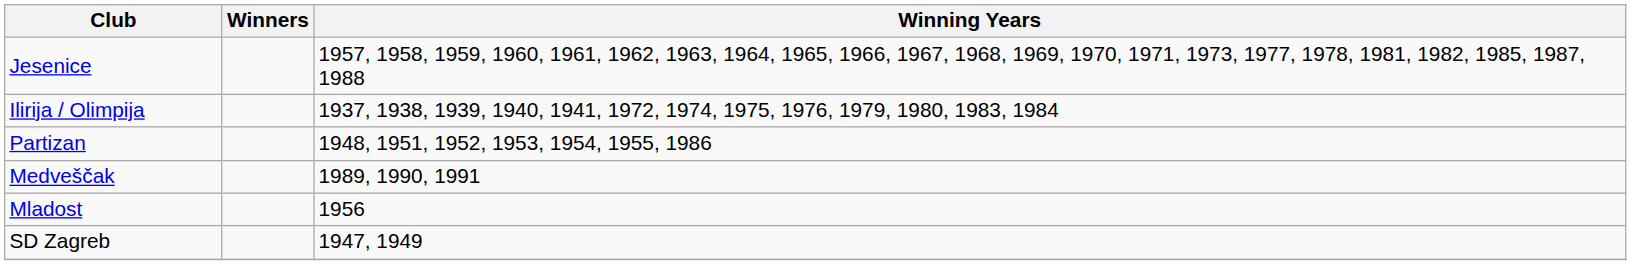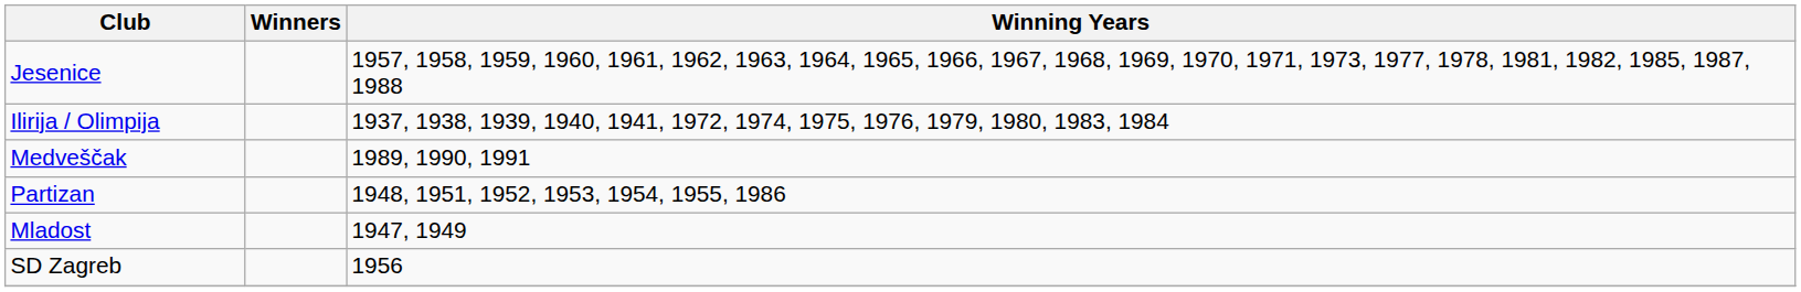rows swapped: Partizan <-> Medveščak
Mladost | Winning Years: 1956 -> 1947, 1949
SD Zagreb | Winning Years: 1947, 1949 -> 1956
